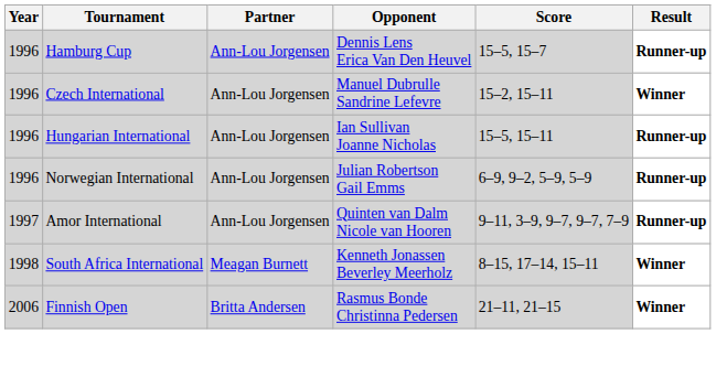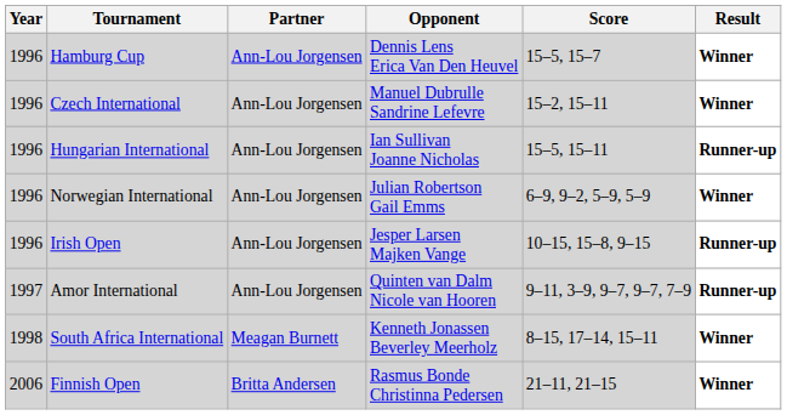Hamburg Cup | Result: Runner-up -> Winner
Norwegian International | Result: Runner-up -> Winner
+ row: 1996 | Irish Open | Ann-Lou Jorgensen | Jesper Larsen Majken Vange | 10–15, 15–8, 9–15 | Runner-up
